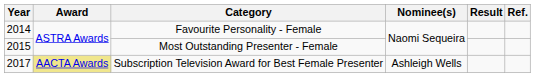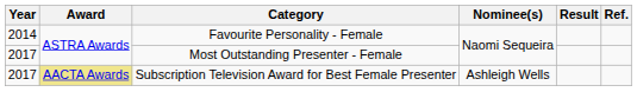Most Outstanding Presenter - Female | Year: 2015 -> 2017
